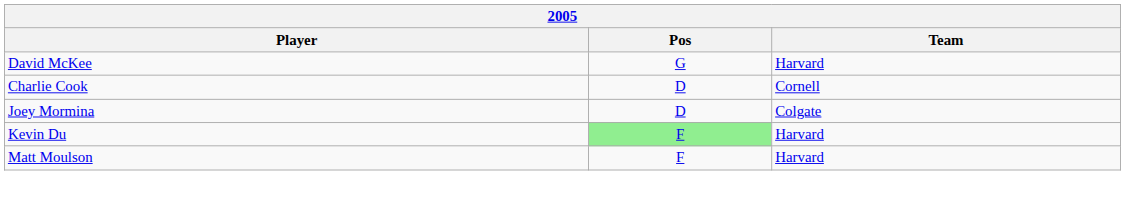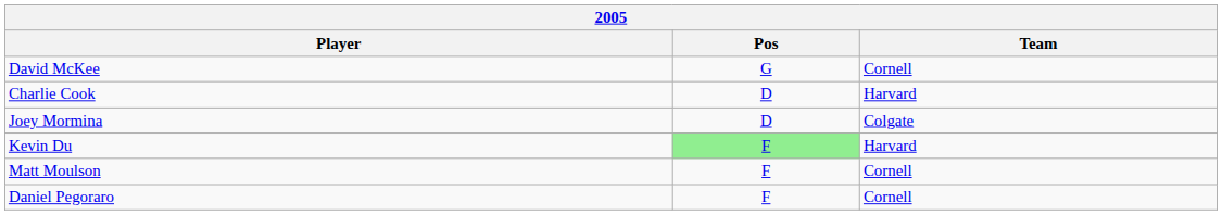David McKee | Team: Harvard -> Cornell
Charlie Cook | Team: Cornell -> Harvard
Matt Moulson | Team: Harvard -> Cornell
+ row: Daniel Pegoraro | F | Cornell
